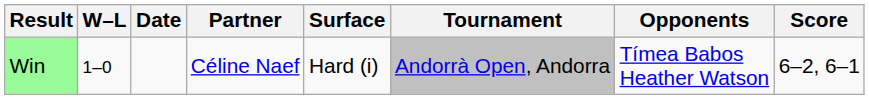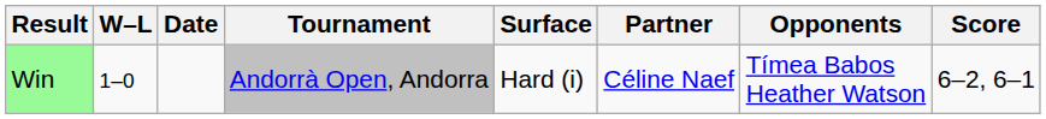columns swapped: Tournament <-> Partner
